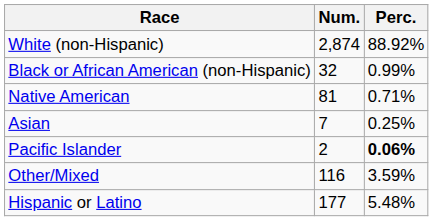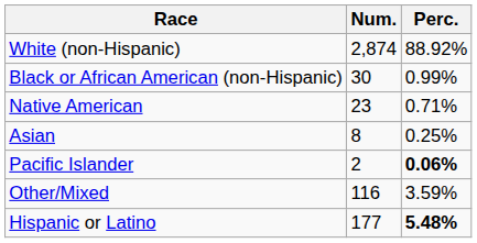Black or African American (non-Hispanic) | Num.: 32 -> 30
Native American | Num.: 81 -> 23
Asian | Num.: 7 -> 8
Hispanic or Latino | Perc.: normal -> bold
